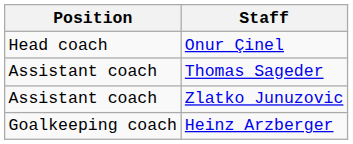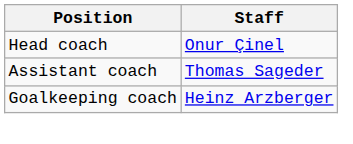- row: Assistant coach | Zlatko Junuzovic
